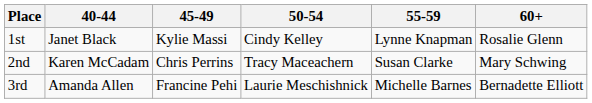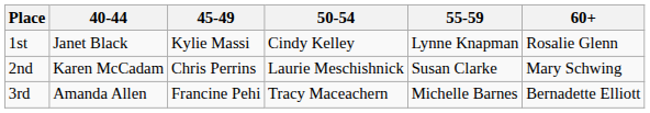2nd | 50-54: Tracy Maceachern -> Laurie Meschishnick
3rd | 50-54: Laurie Meschishnick -> Tracy Maceachern
